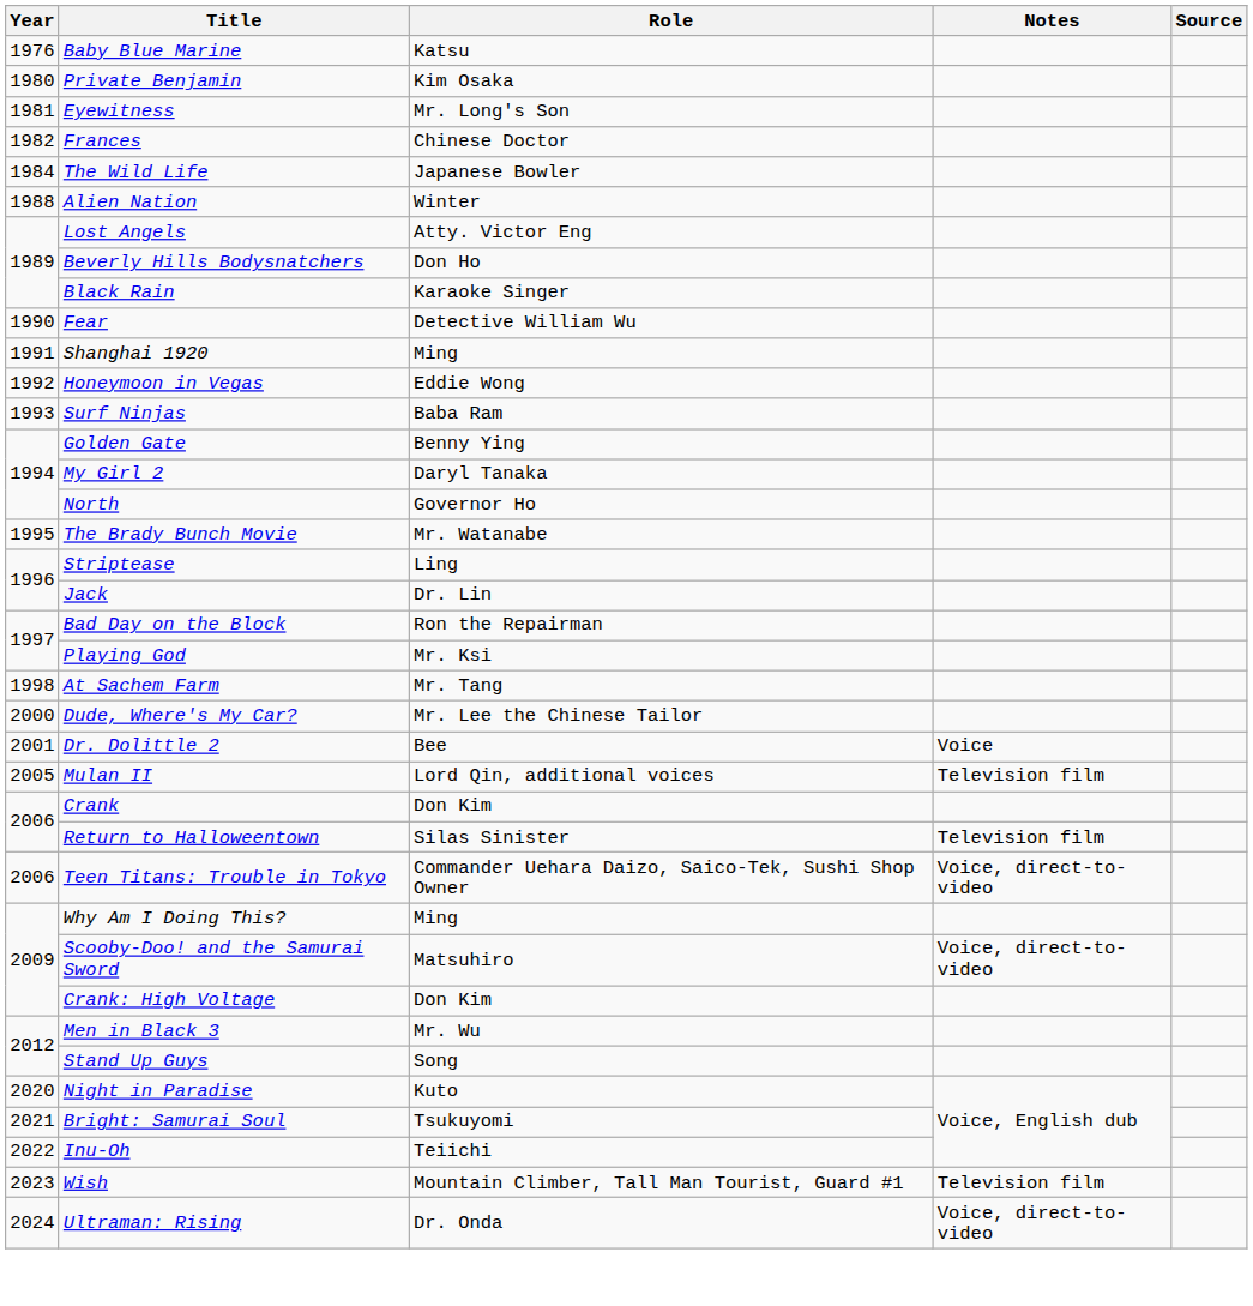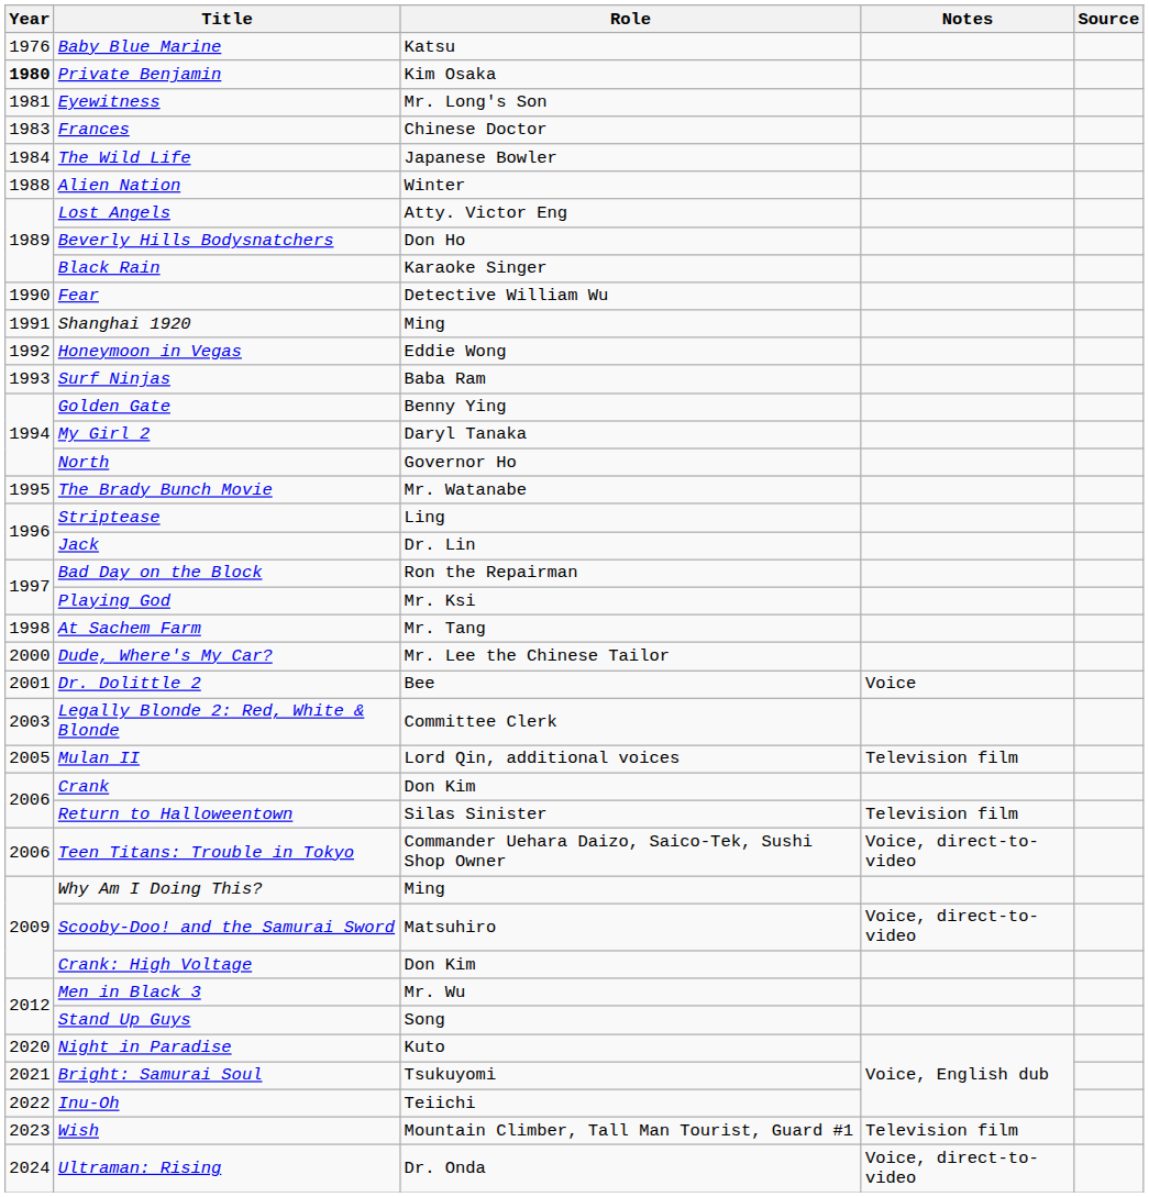Private Benjamin | Year: normal -> bold
Frances | Year: 1982 -> 1983
+ row: 2003 | Legally Blonde 2: Red, White & Blonde | Committee Clerk
